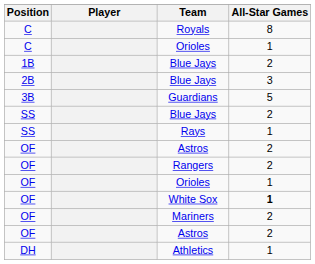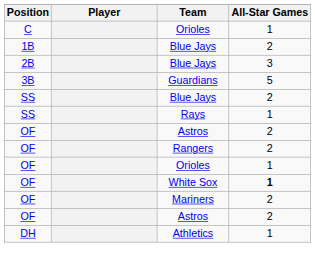- row: C | Royals | 8
